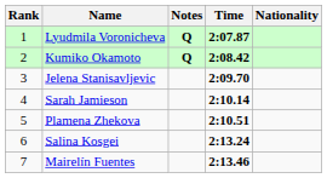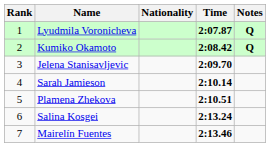columns swapped: Nationality <-> Notes
